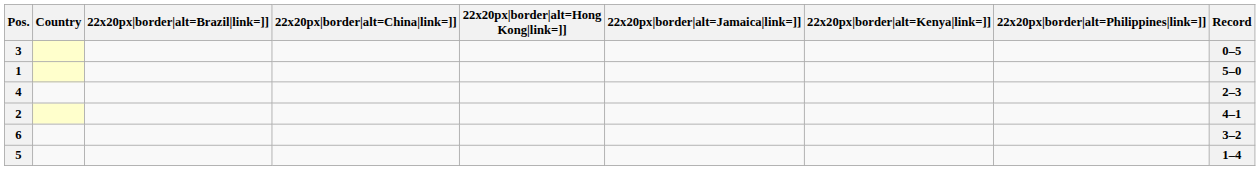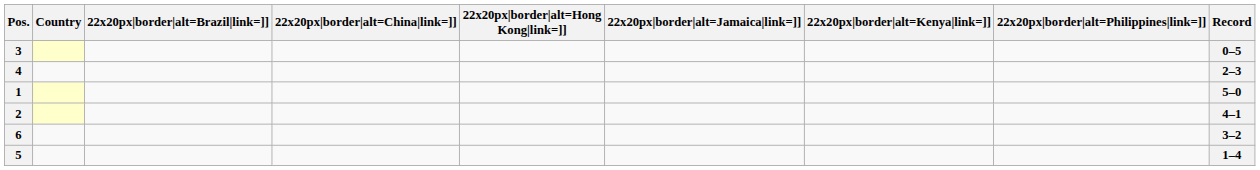rows swapped: 1 <-> 4
